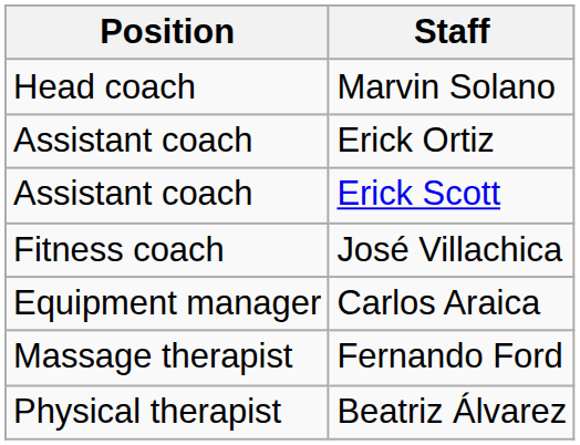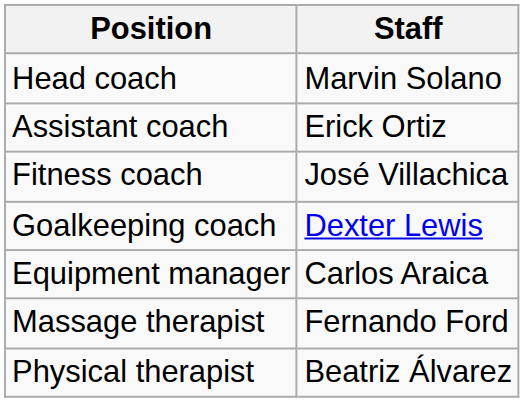- row: Assistant coach | Erick Scott
+ row: Goalkeeping coach | Dexter Lewis
